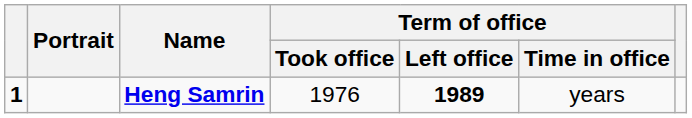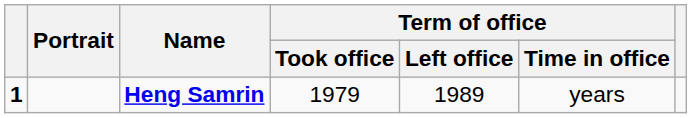Heng Samrin | Term of office / Took office: 1976 -> 1979
Heng Samrin | Term of office / Left office: bold -> normal
